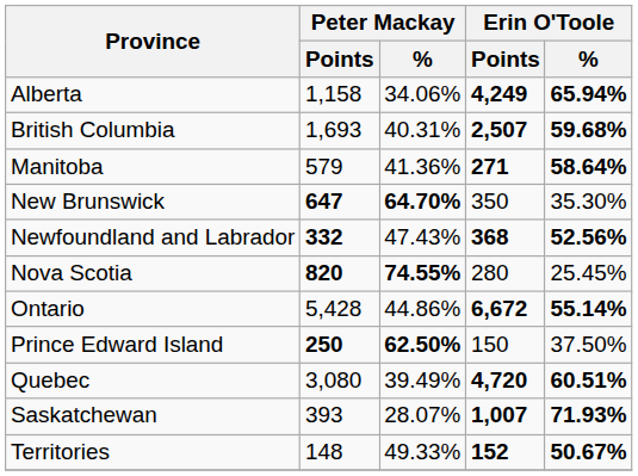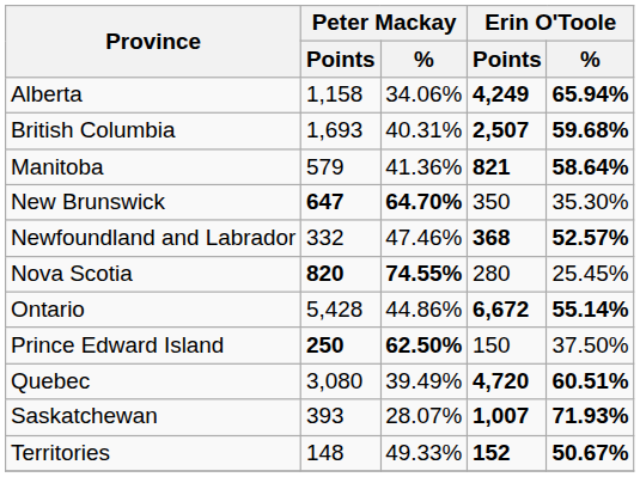Manitoba | Erin O'Toole / Points: 271 -> 821
Newfoundland and Labrador | Peter Mackay / Points: bold -> normal
Newfoundland and Labrador | Peter Mackay / %: 47.43% -> 47.46%
Newfoundland and Labrador | Erin O'Toole / %: 52.56% -> 52.57%
